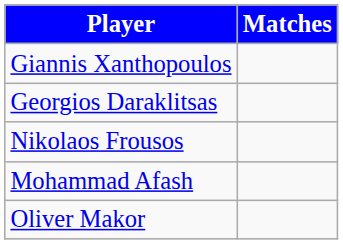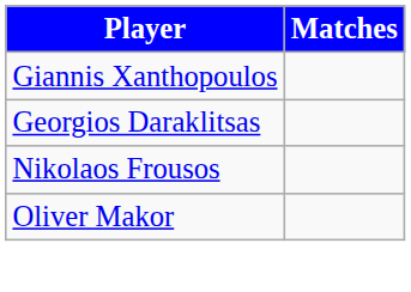- row: Mohammad Afash
